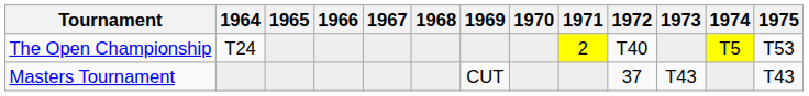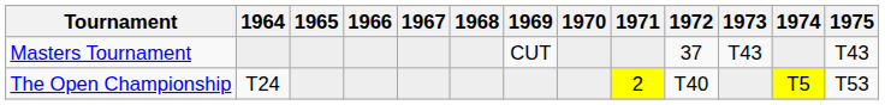rows swapped: Masters Tournament <-> The Open Championship
